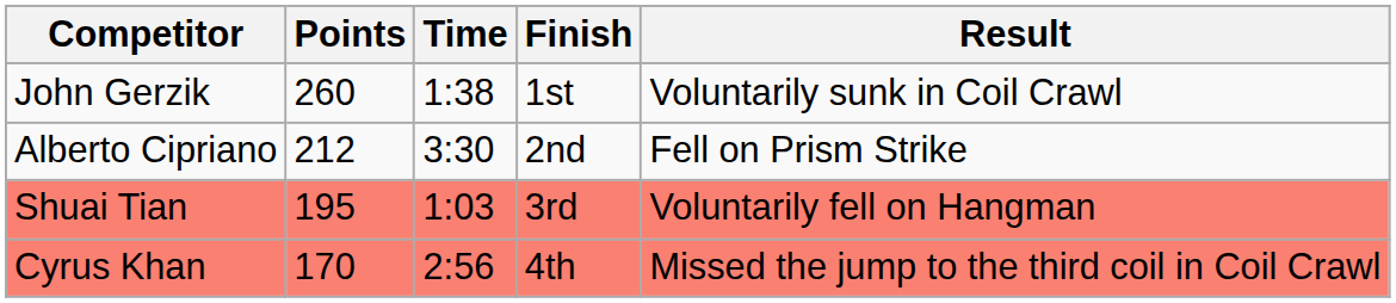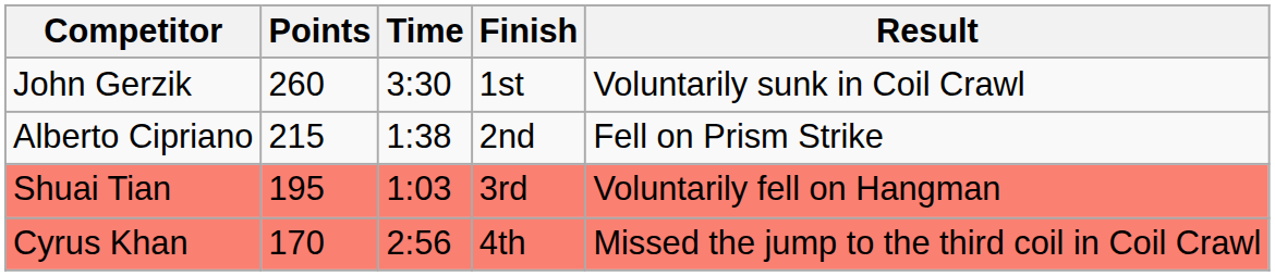John Gerzik | Time: 1:38 -> 3:30
Alberto Cipriano | Points: 212 -> 215
Alberto Cipriano | Time: 3:30 -> 1:38
